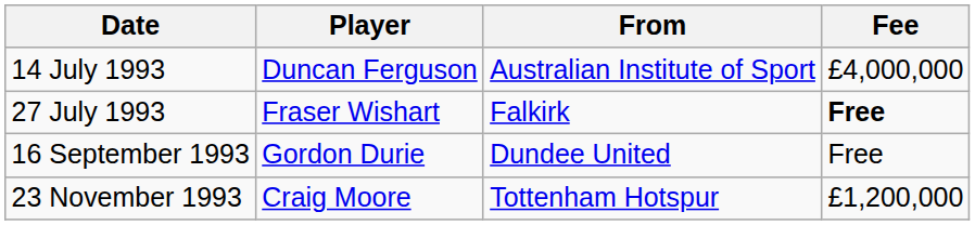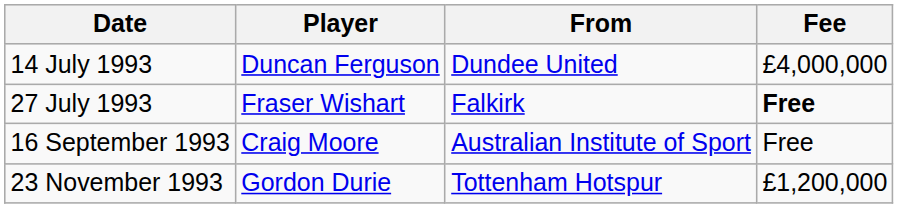14 July 1993 | From: Australian Institute of Sport -> Dundee United
16 September 1993 | Player: Gordon Durie -> Craig Moore
16 September 1993 | From: Dundee United -> Australian Institute of Sport
23 November 1993 | Player: Craig Moore -> Gordon Durie
